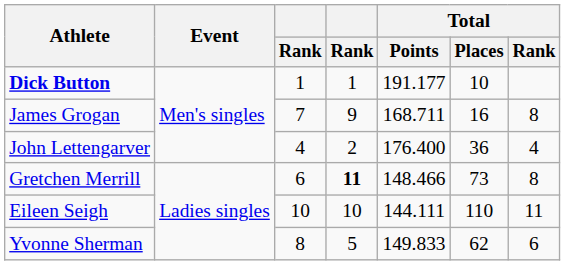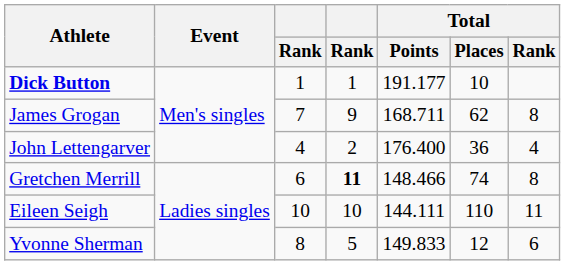James Grogan | Total / Places: 16 -> 62
Gretchen Merrill | Total / Places: 73 -> 74
Yvonne Sherman | Total / Places: 62 -> 12
